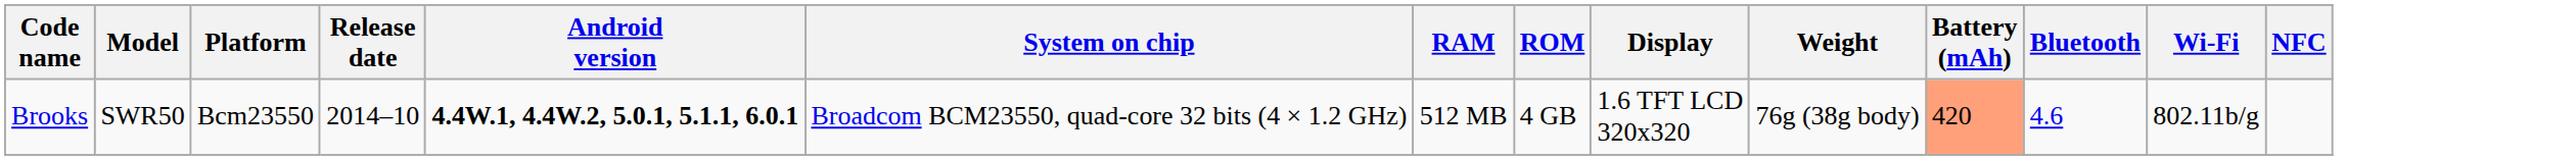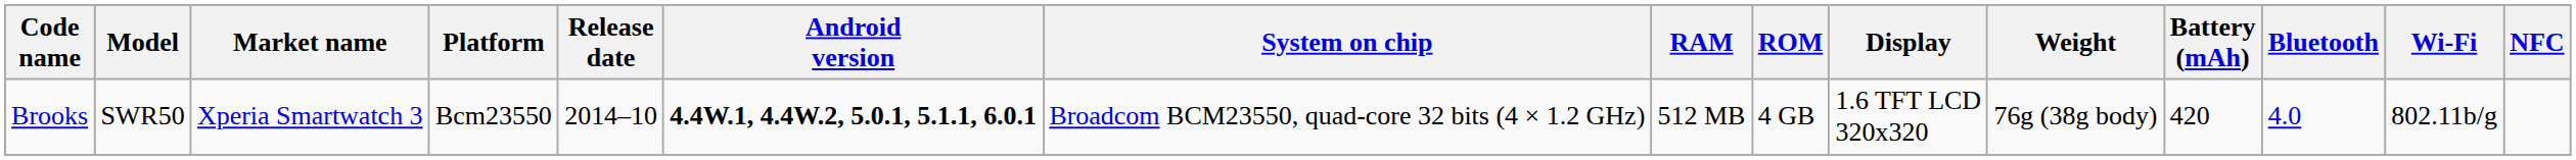+ column: Market name | Xperia Smartwatch 3
Brooks | Battery (mAh): lightsalmon background -> no background
Brooks | Bluetooth: 4.6 -> 4.0
